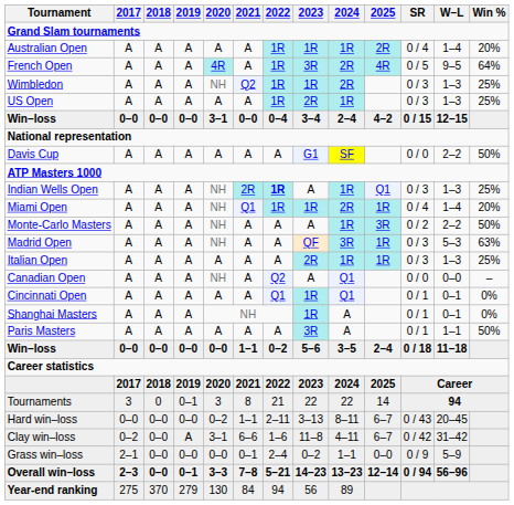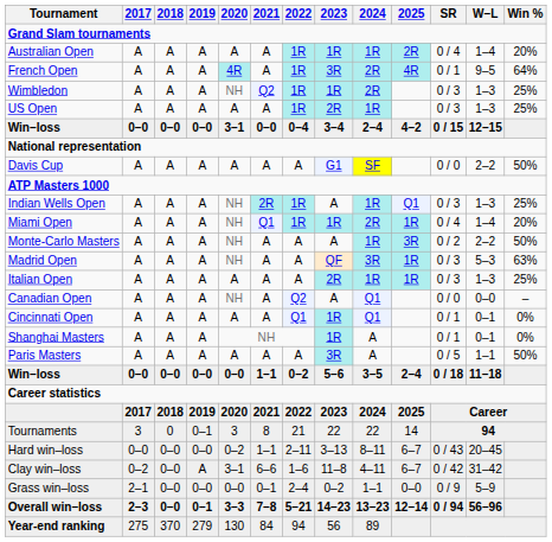French Open | SR: 0 / 5 -> 0 / 1
Indian Wells Open | 2022: bold -> normal
Paris Masters | SR: 0 / 1 -> 0 / 5
